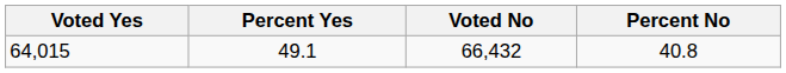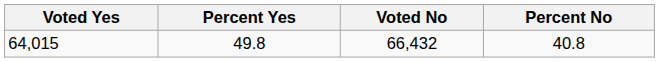64,015 | Percent Yes: 49.1 -> 49.8
